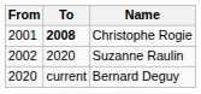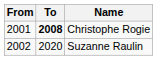- row: 2020 | current | Bernard Deguy
